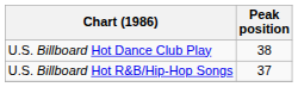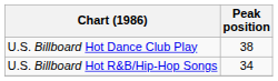U.S. Billboard Hot R&B/Hip-Hop Songs | Peak position: 37 -> 34
